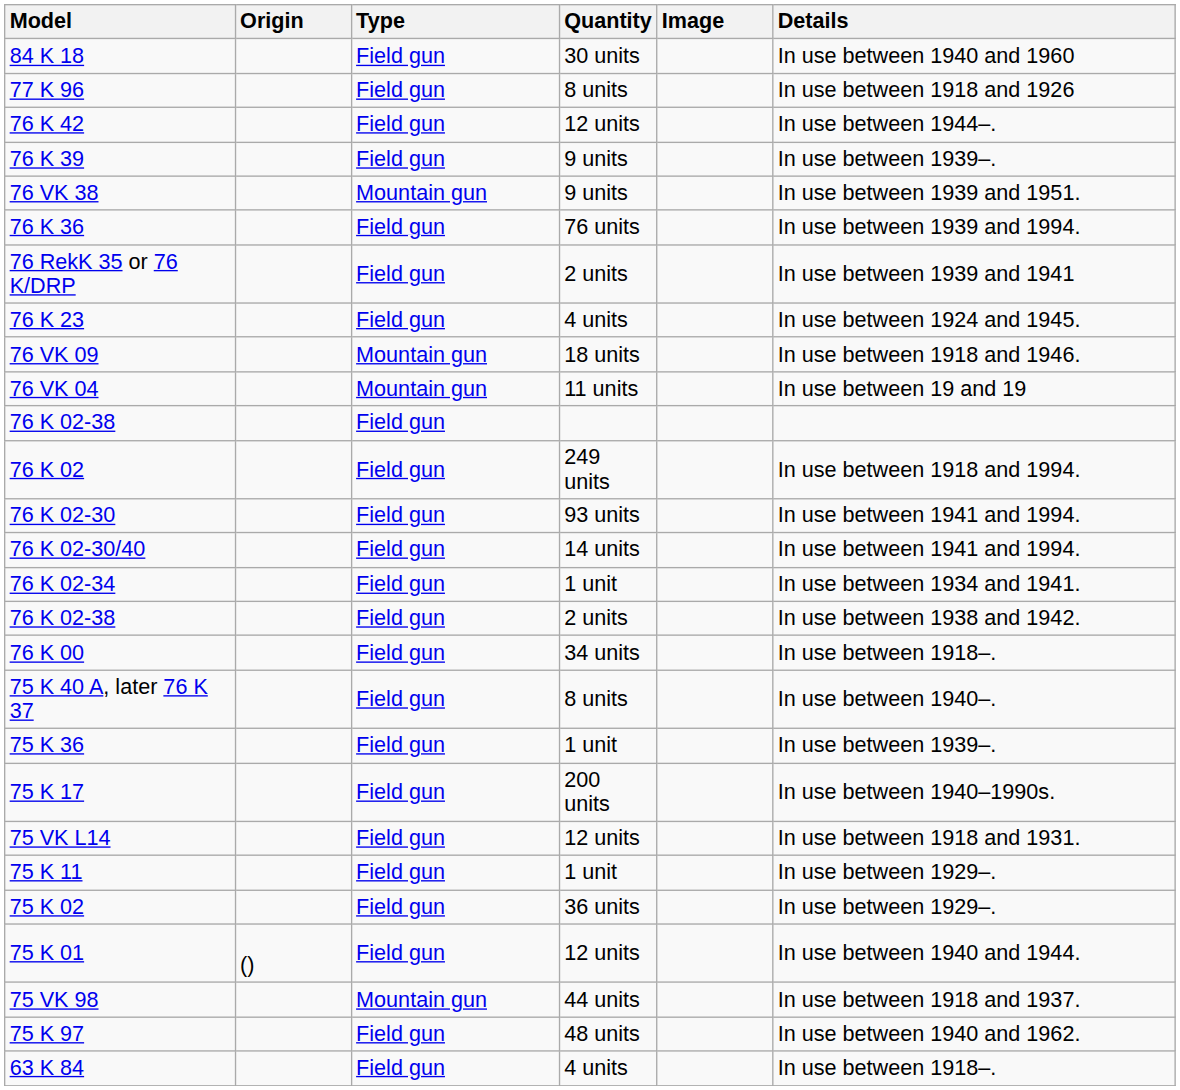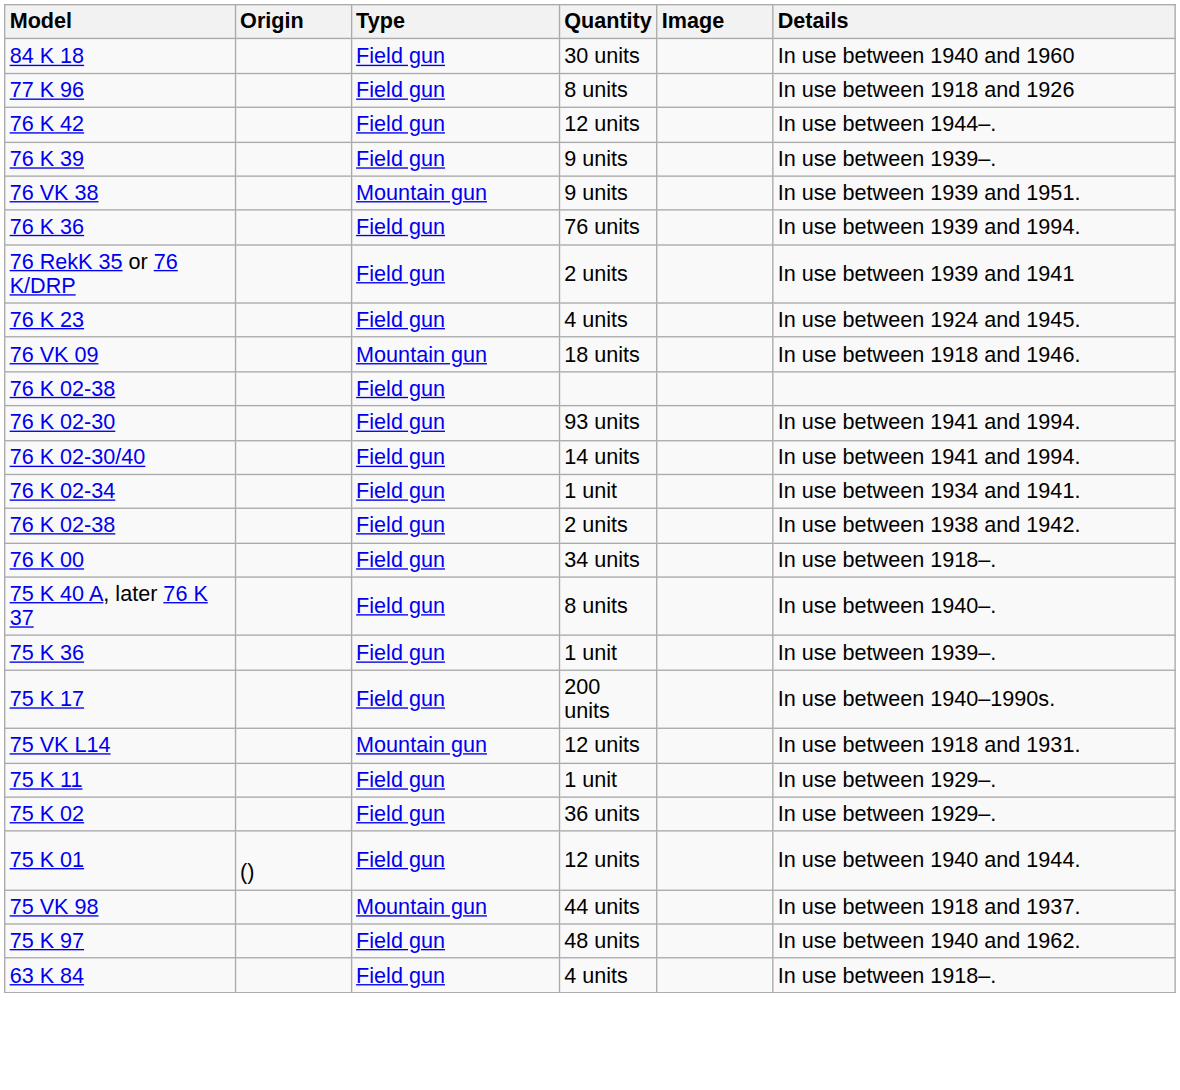- row: 76 VK 04 | Mountain gun | 11 units | In use between 19 and 19
- row: 76 K 02 | Field gun | 249 units | In use between 1918 and 1994.
75 VK L14 | Type: Field gun -> Mountain gun
